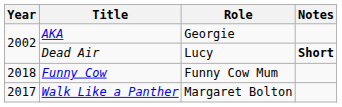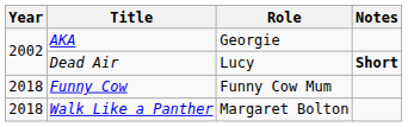Walk Like a Panther | Year: 2017 -> 2018
